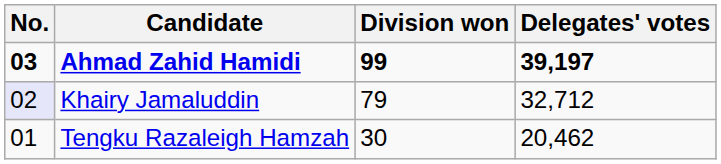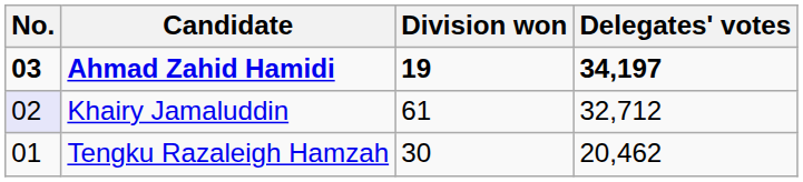Ahmad Zahid Hamidi | Division won: 99 -> 19
Ahmad Zahid Hamidi | Delegates' votes: 39,197 -> 34,197
Khairy Jamaluddin | Division won: 79 -> 61
